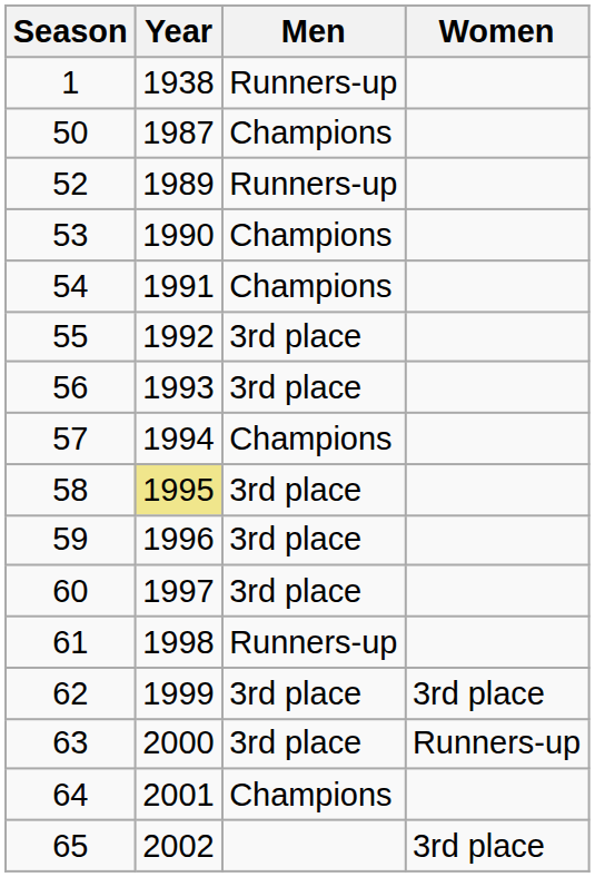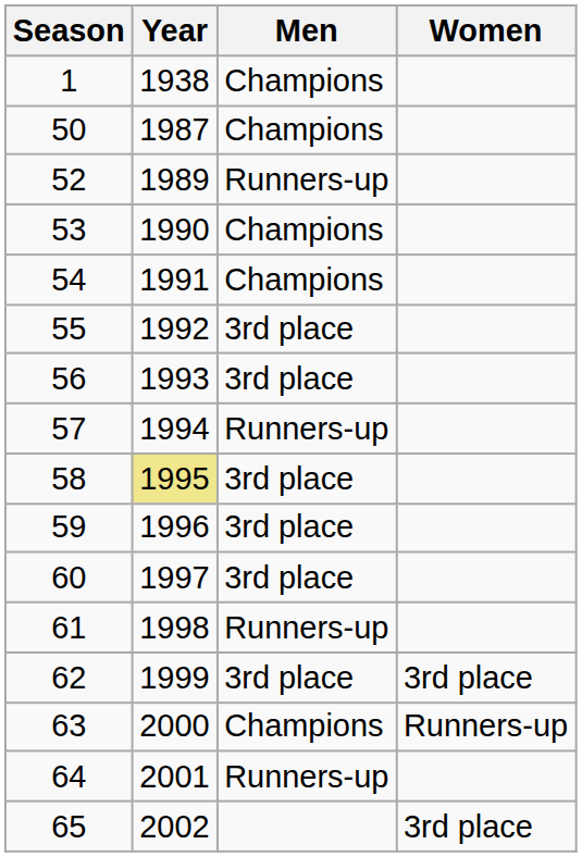1 | Men: Runners-up -> Champions
57 | Men: Champions -> Runners-up
63 | Men: 3rd place -> Champions
64 | Men: Champions -> Runners-up
